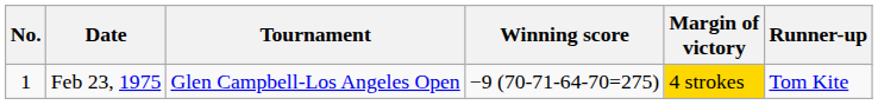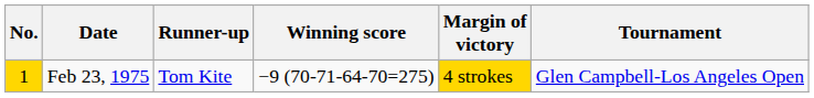columns swapped: Tournament <-> Runner-up
Feb 23, 1975 | No.: no background -> gold background
